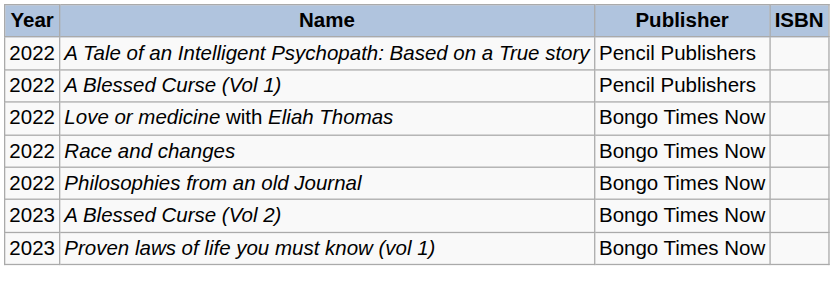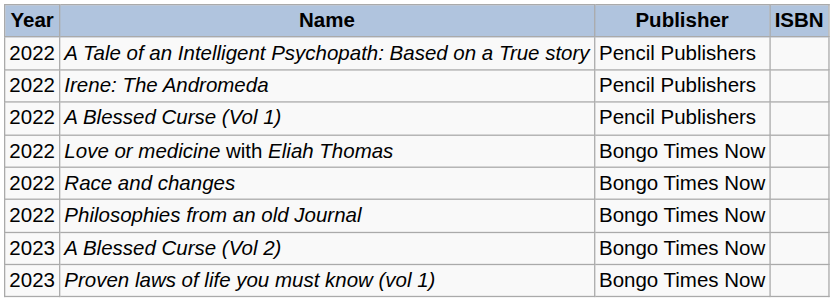+ row: 2022 | Irene: The Andromeda | Pencil Publishers
